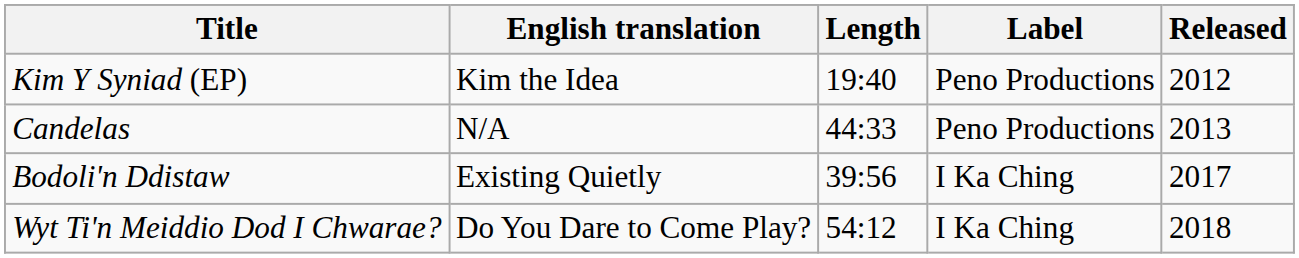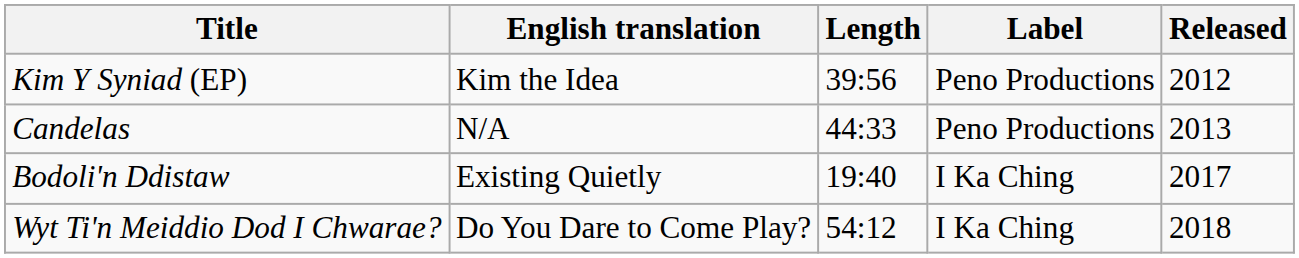Kim Y Syniad (EP) | Length: 19:40 -> 39:56
Bodoli'n Ddistaw | Length: 39:56 -> 19:40
